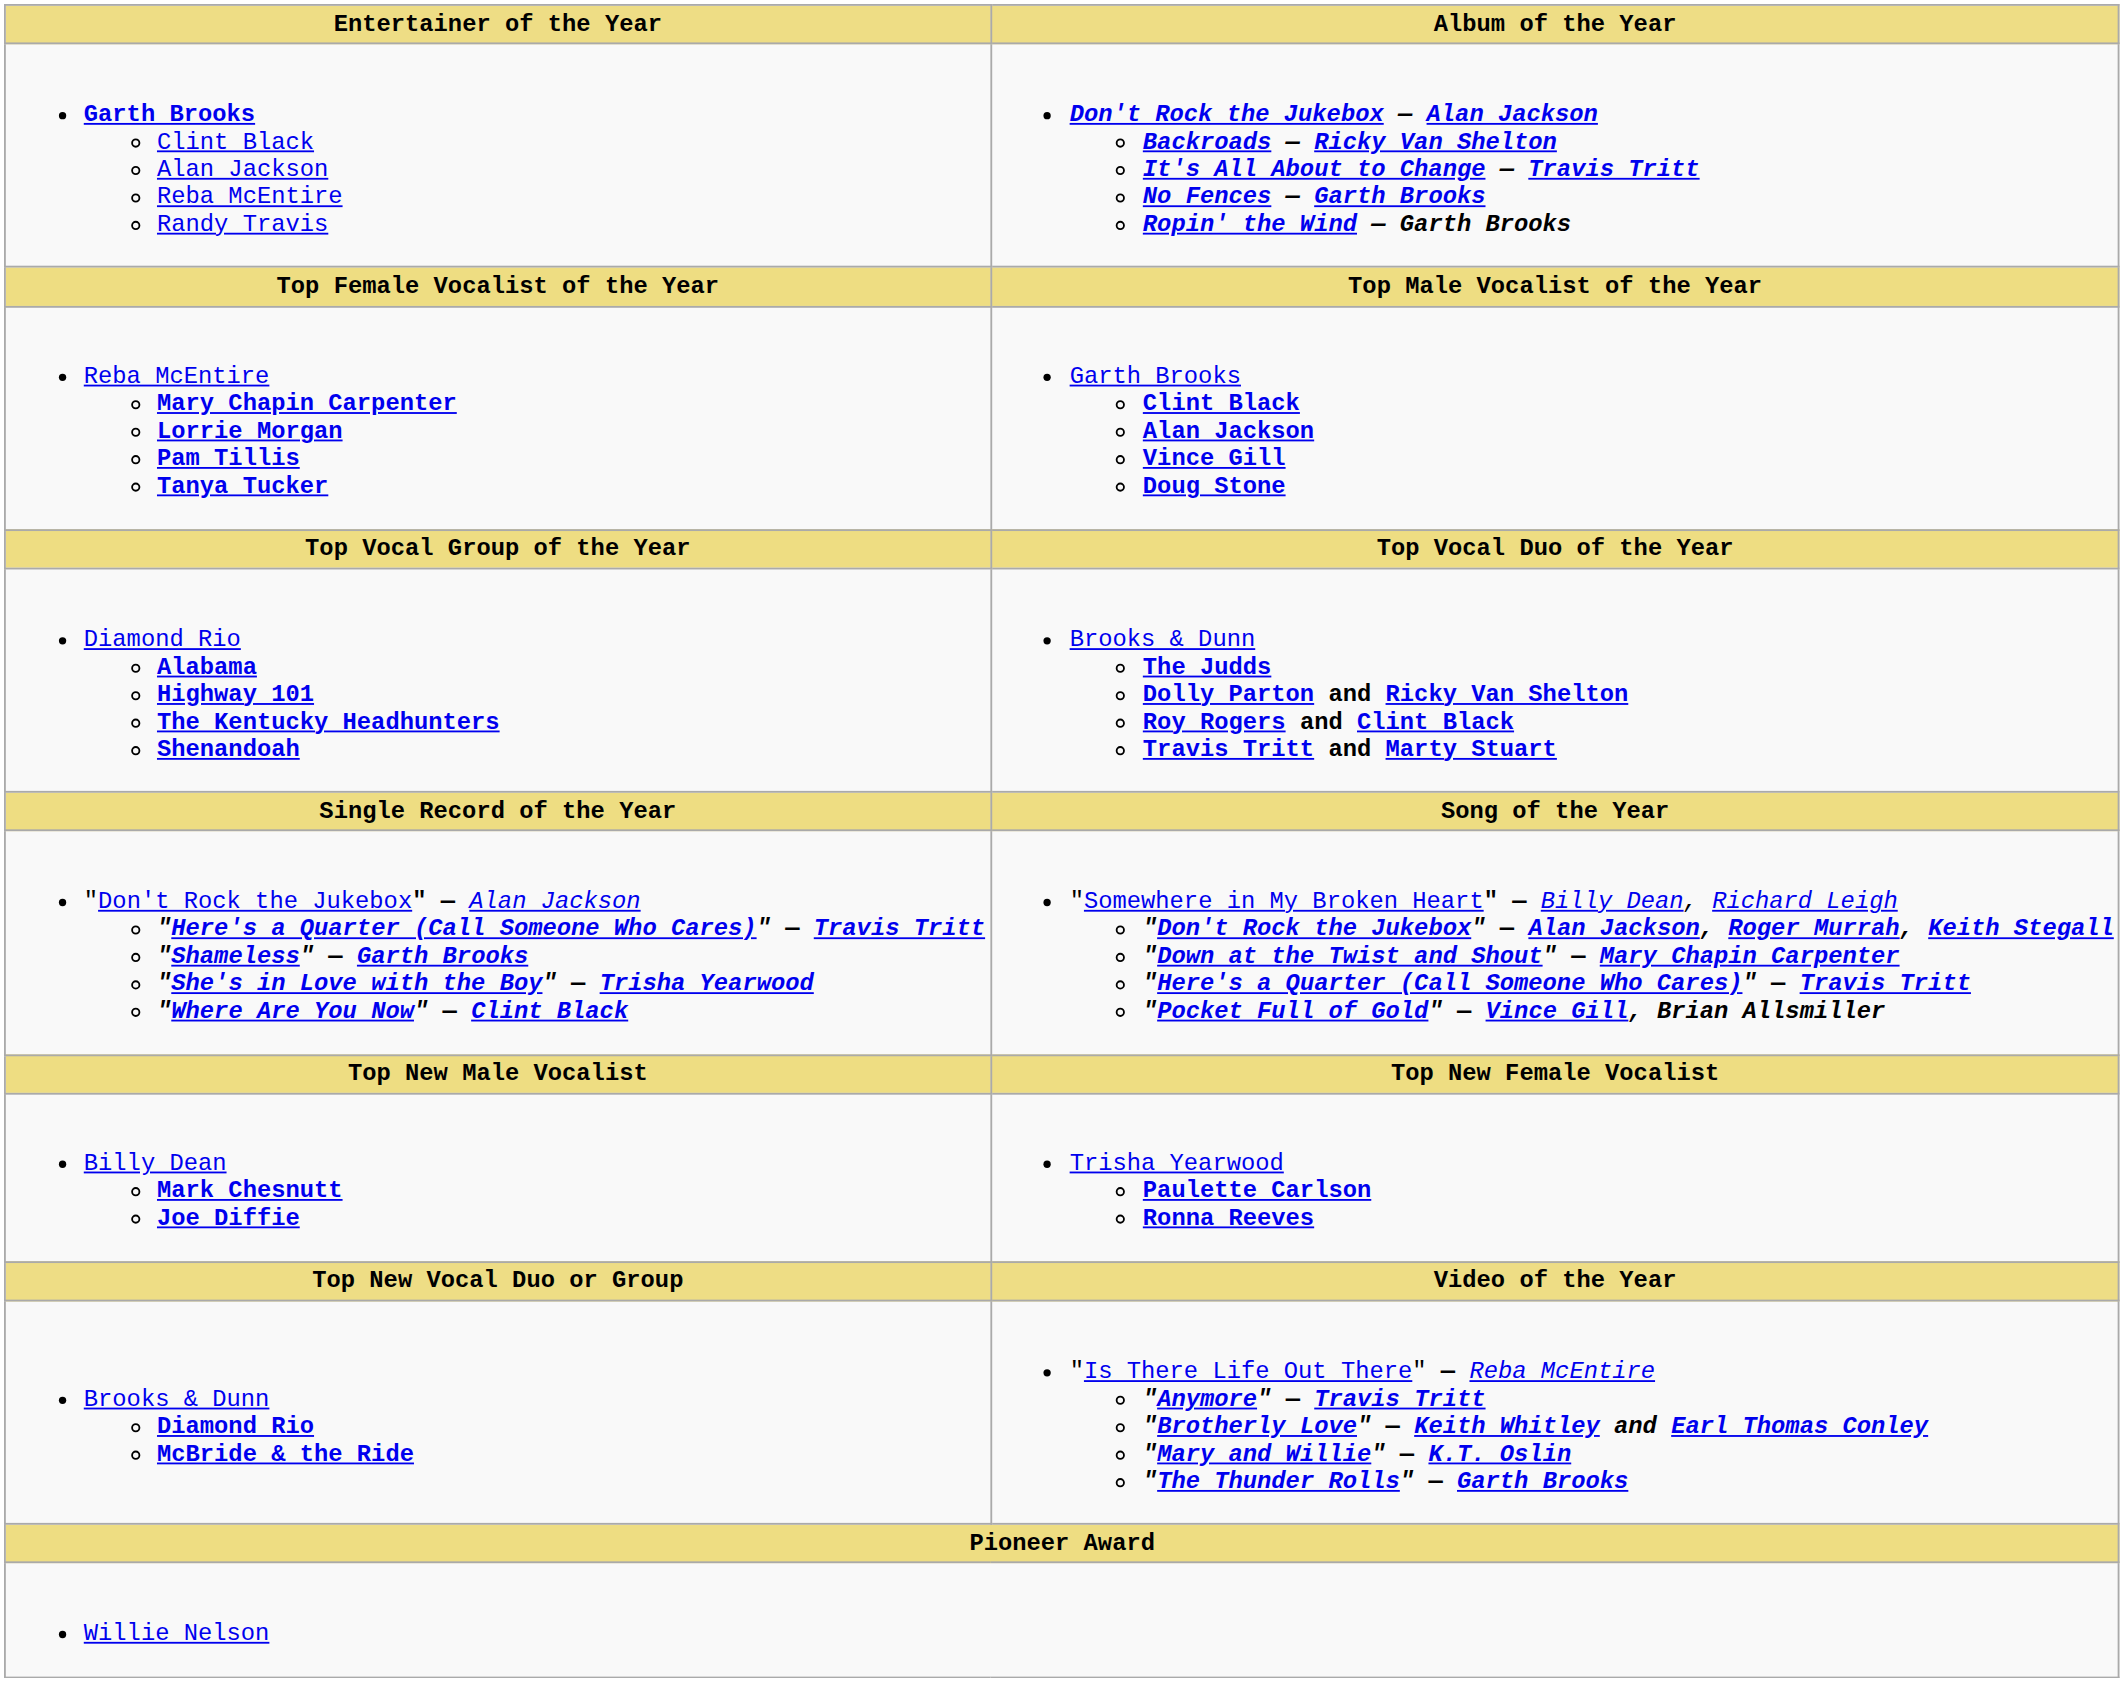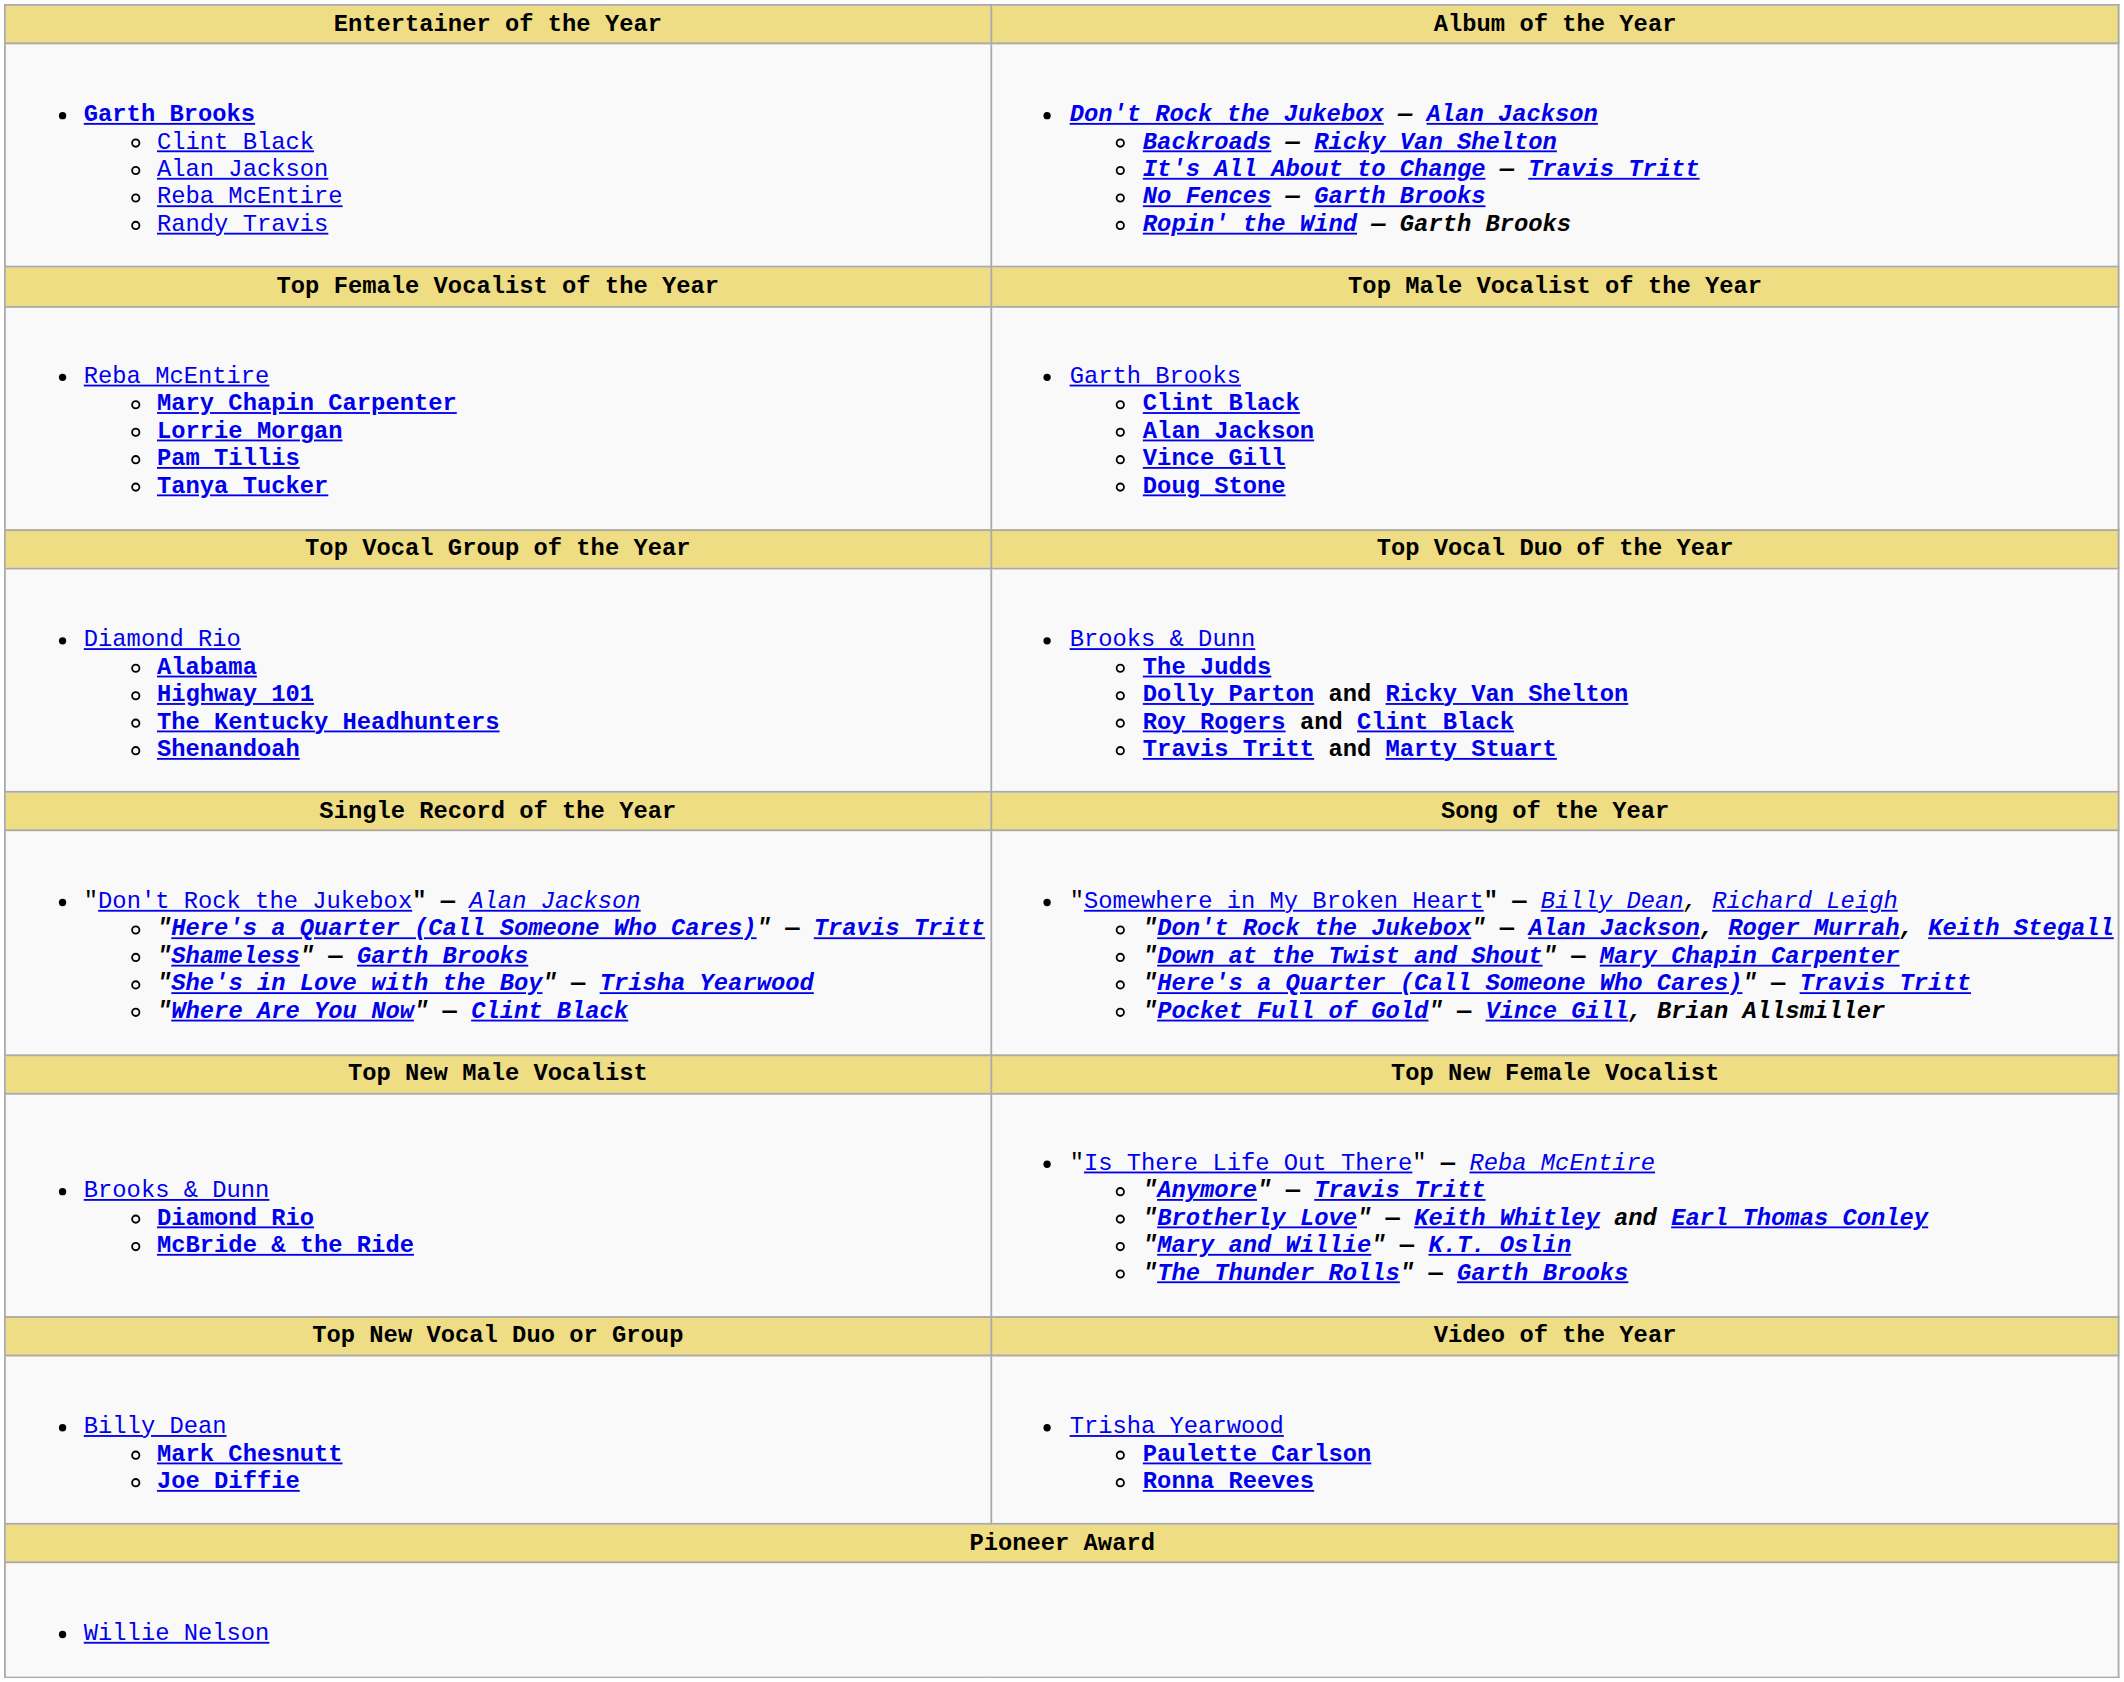rows swapped: Billy Dean Mark Chesnutt Joe Diffie <-> Brooks & Dunn Diamond Rio McBride & the Ride
